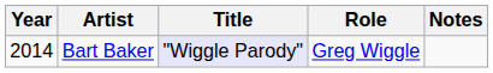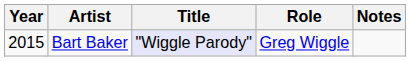Bart Baker | Year: 2014 -> 2015
